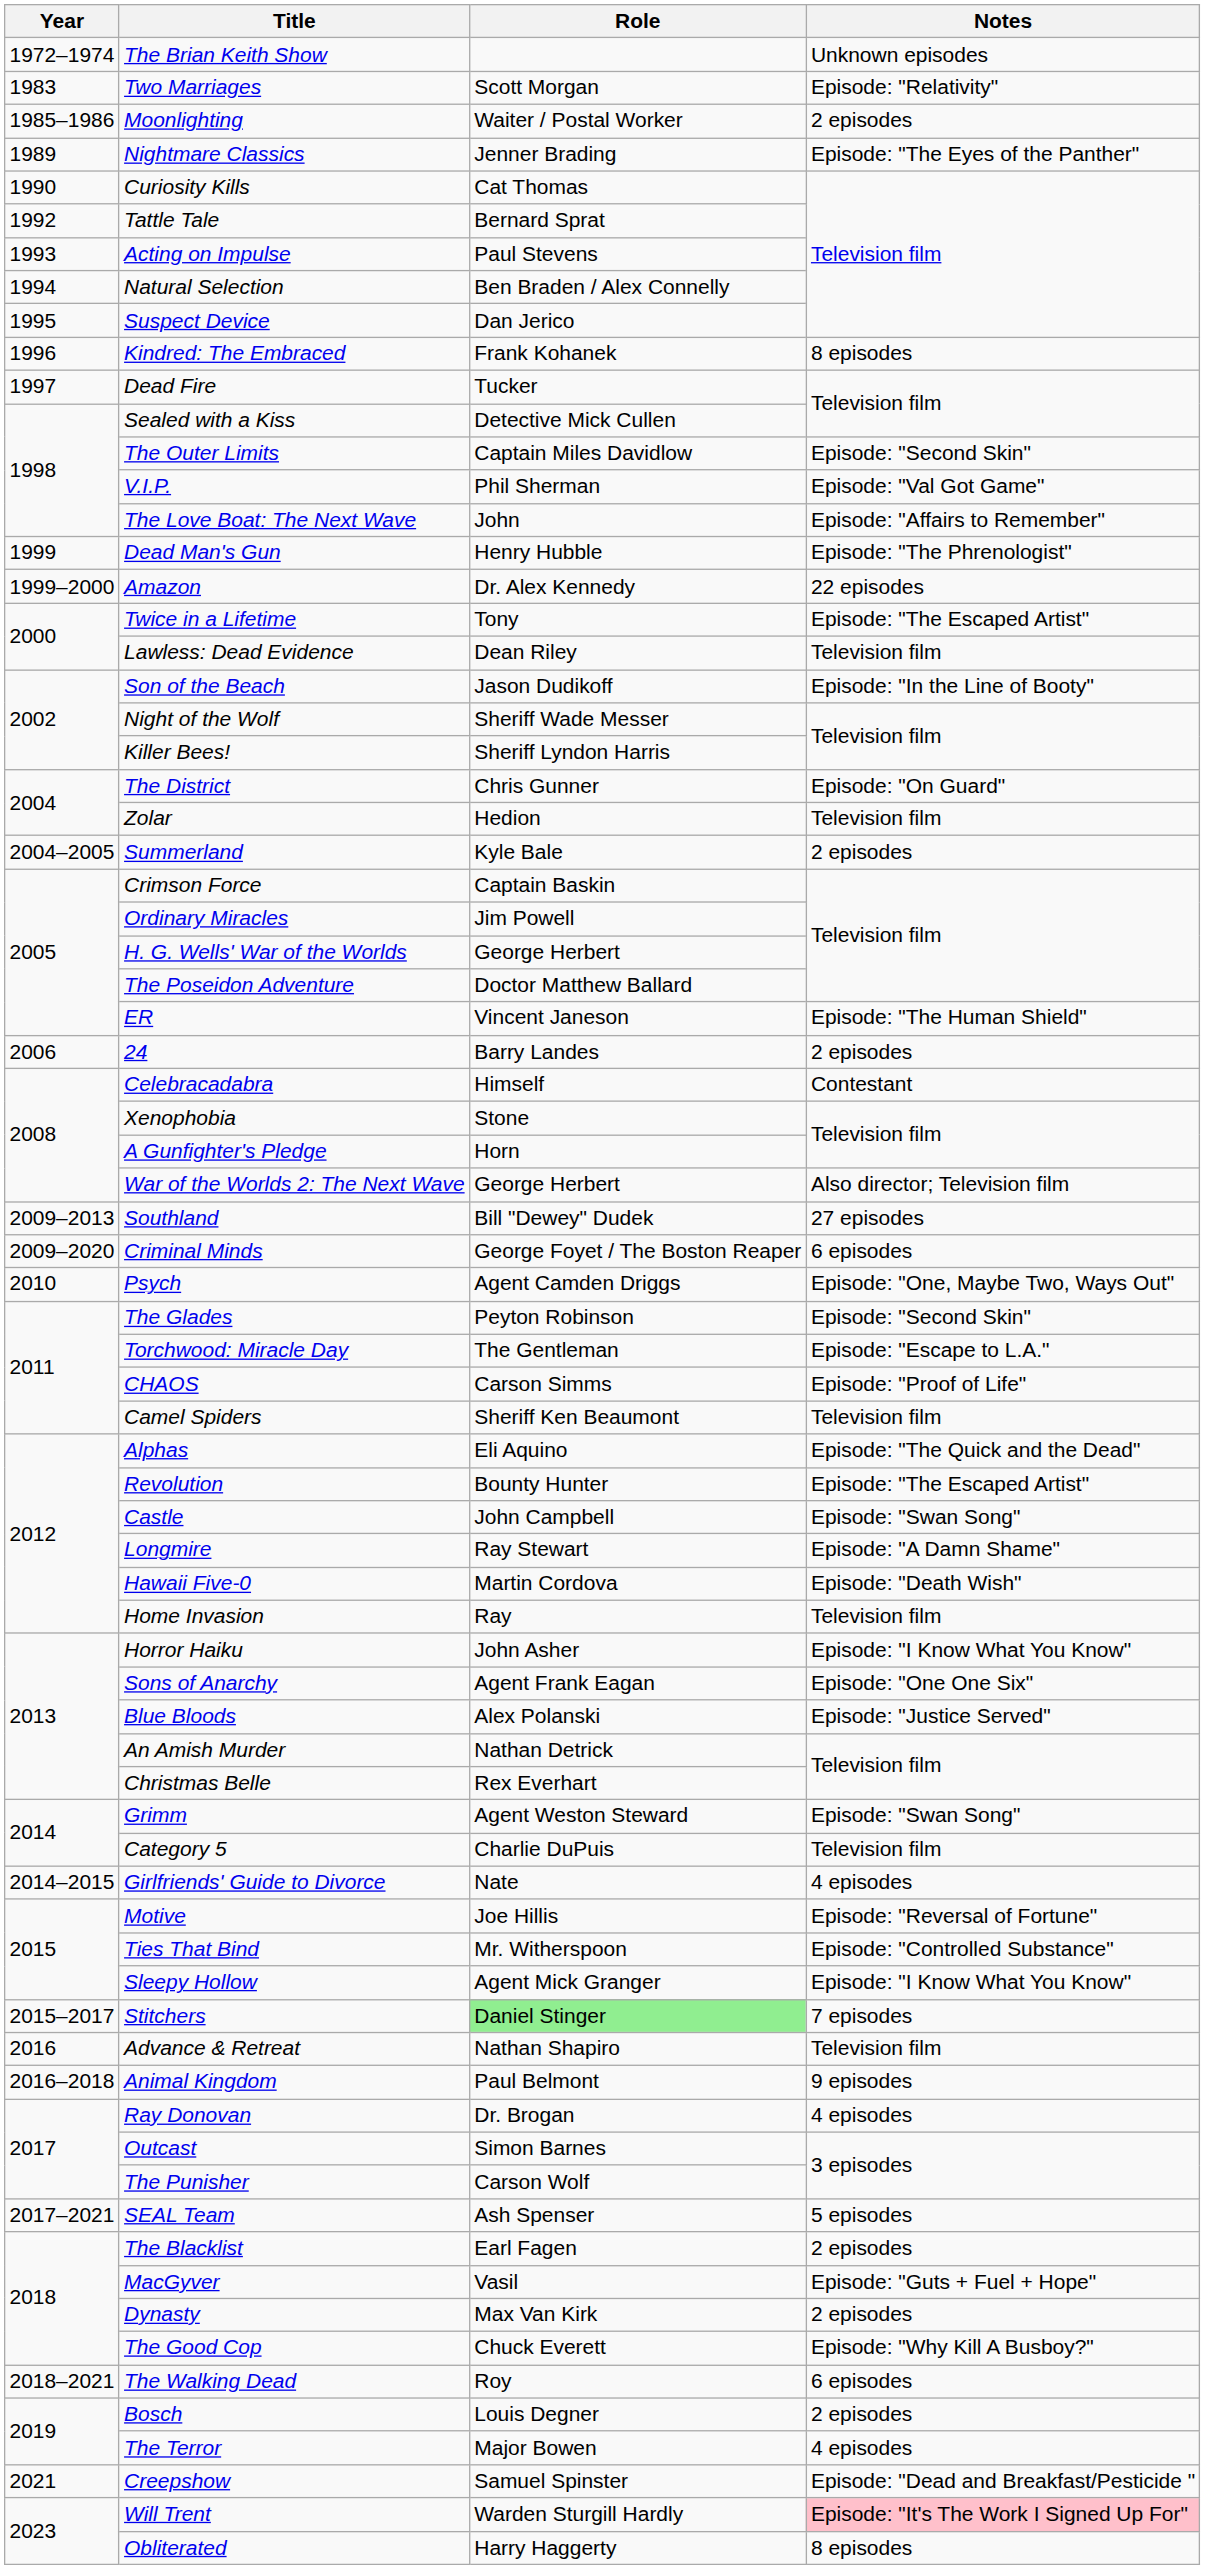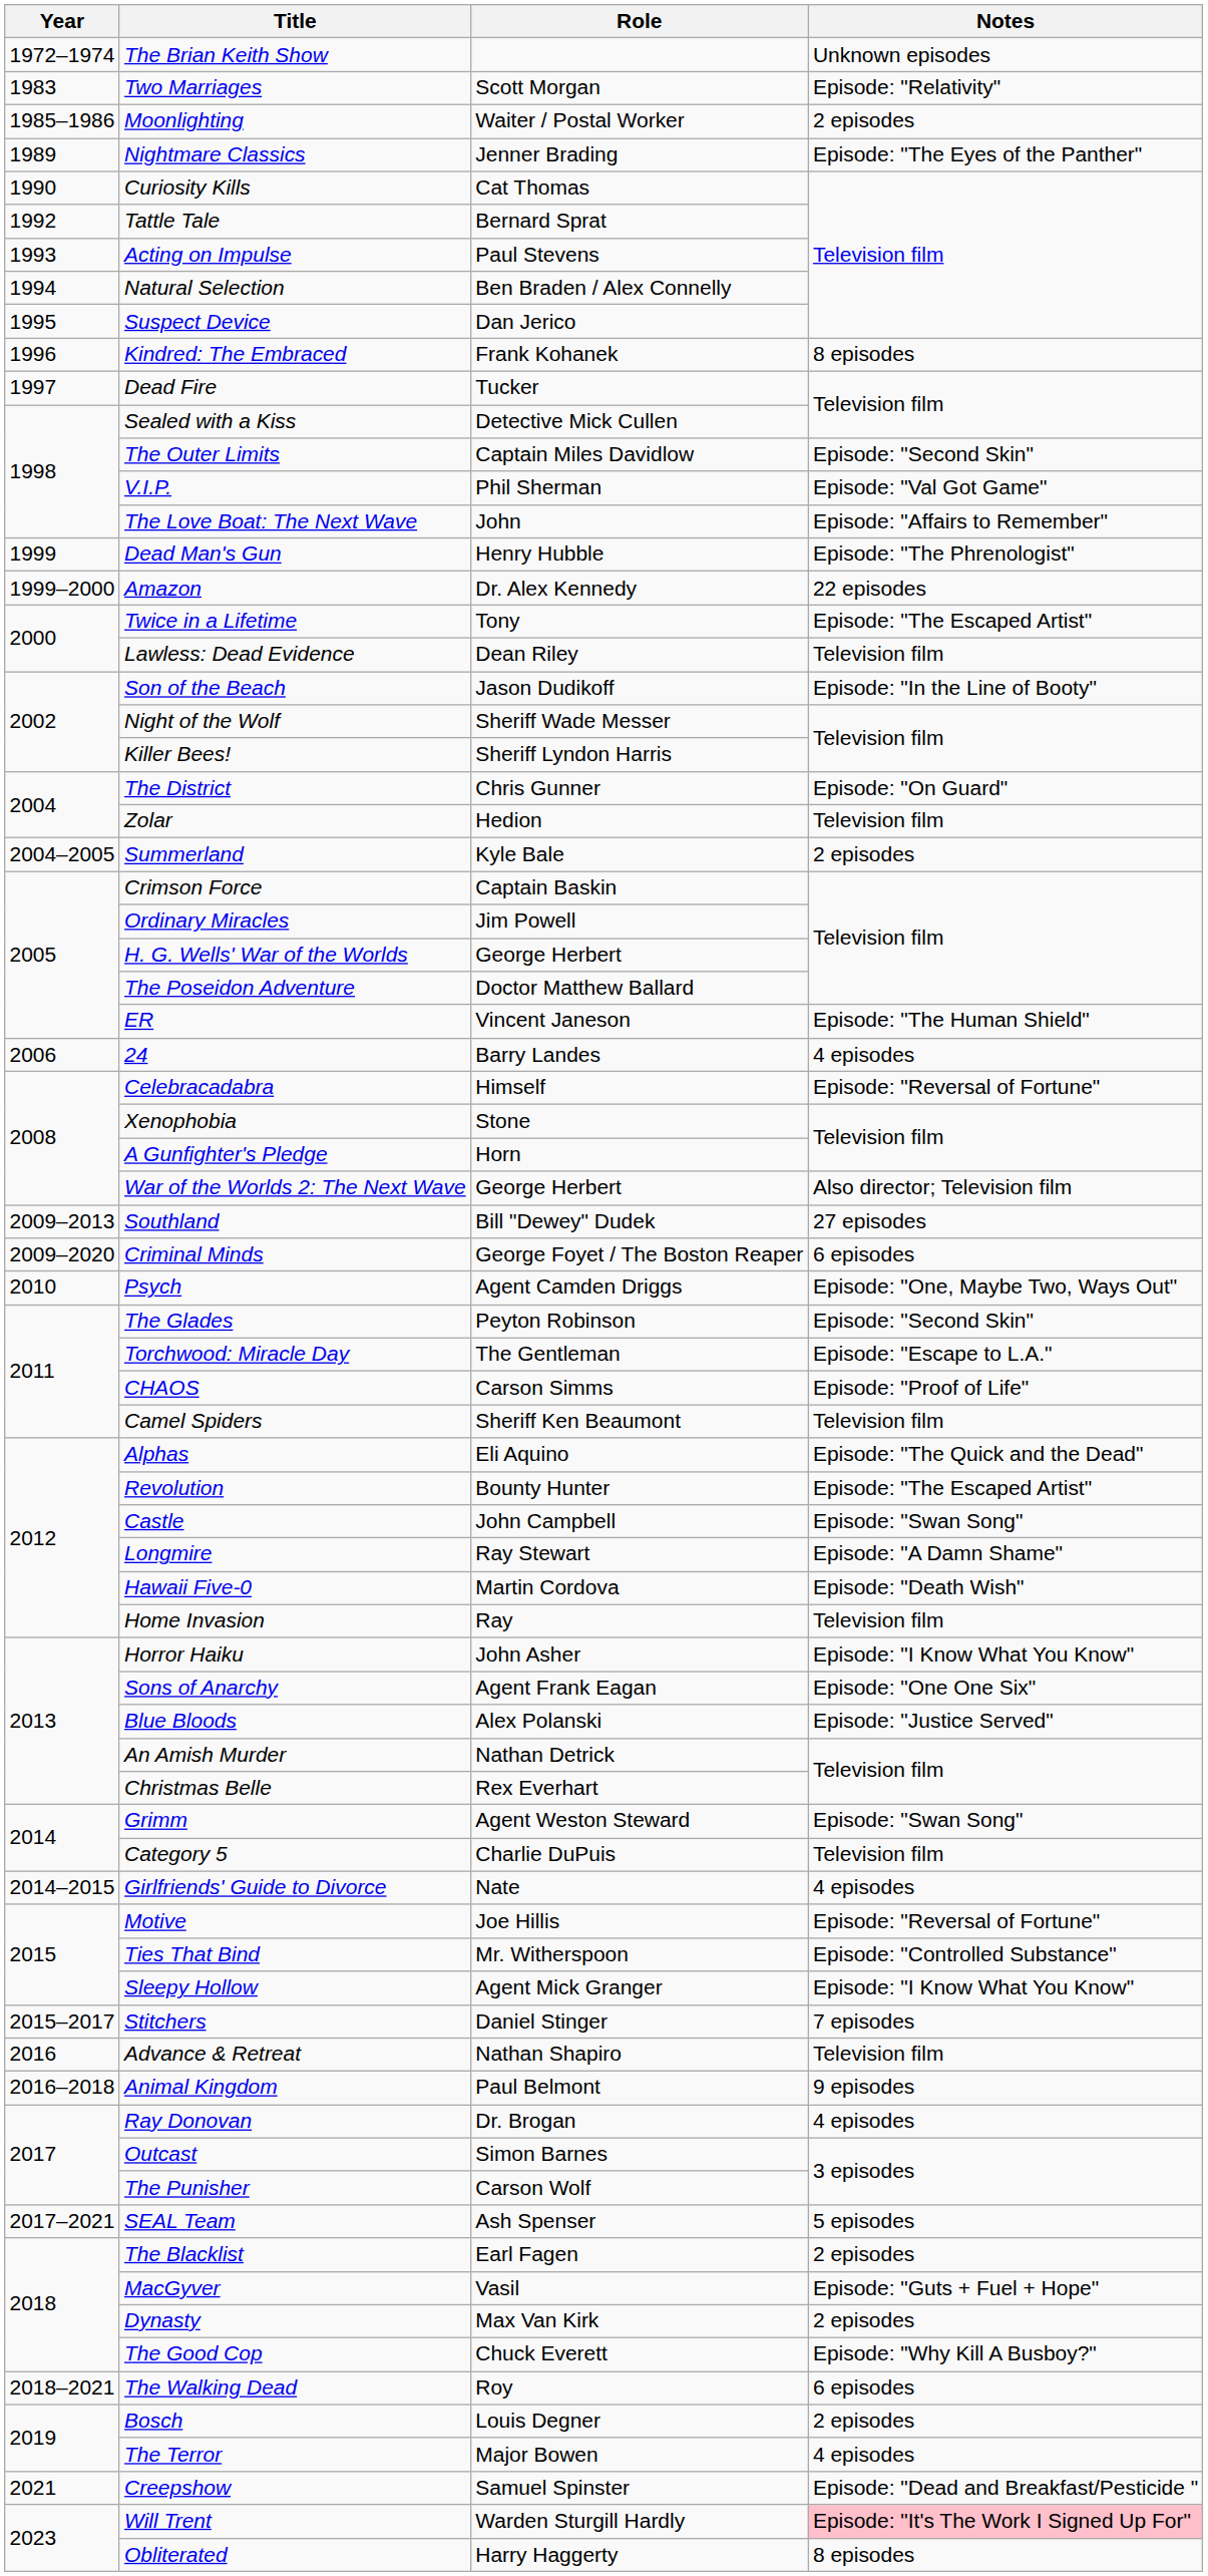24 | Notes: 2 episodes -> 4 episodes
Celebracadabra | Notes: Contestant -> Episode: "Reversal of Fortune"
Stitchers | Role: lightgreen background -> no background
